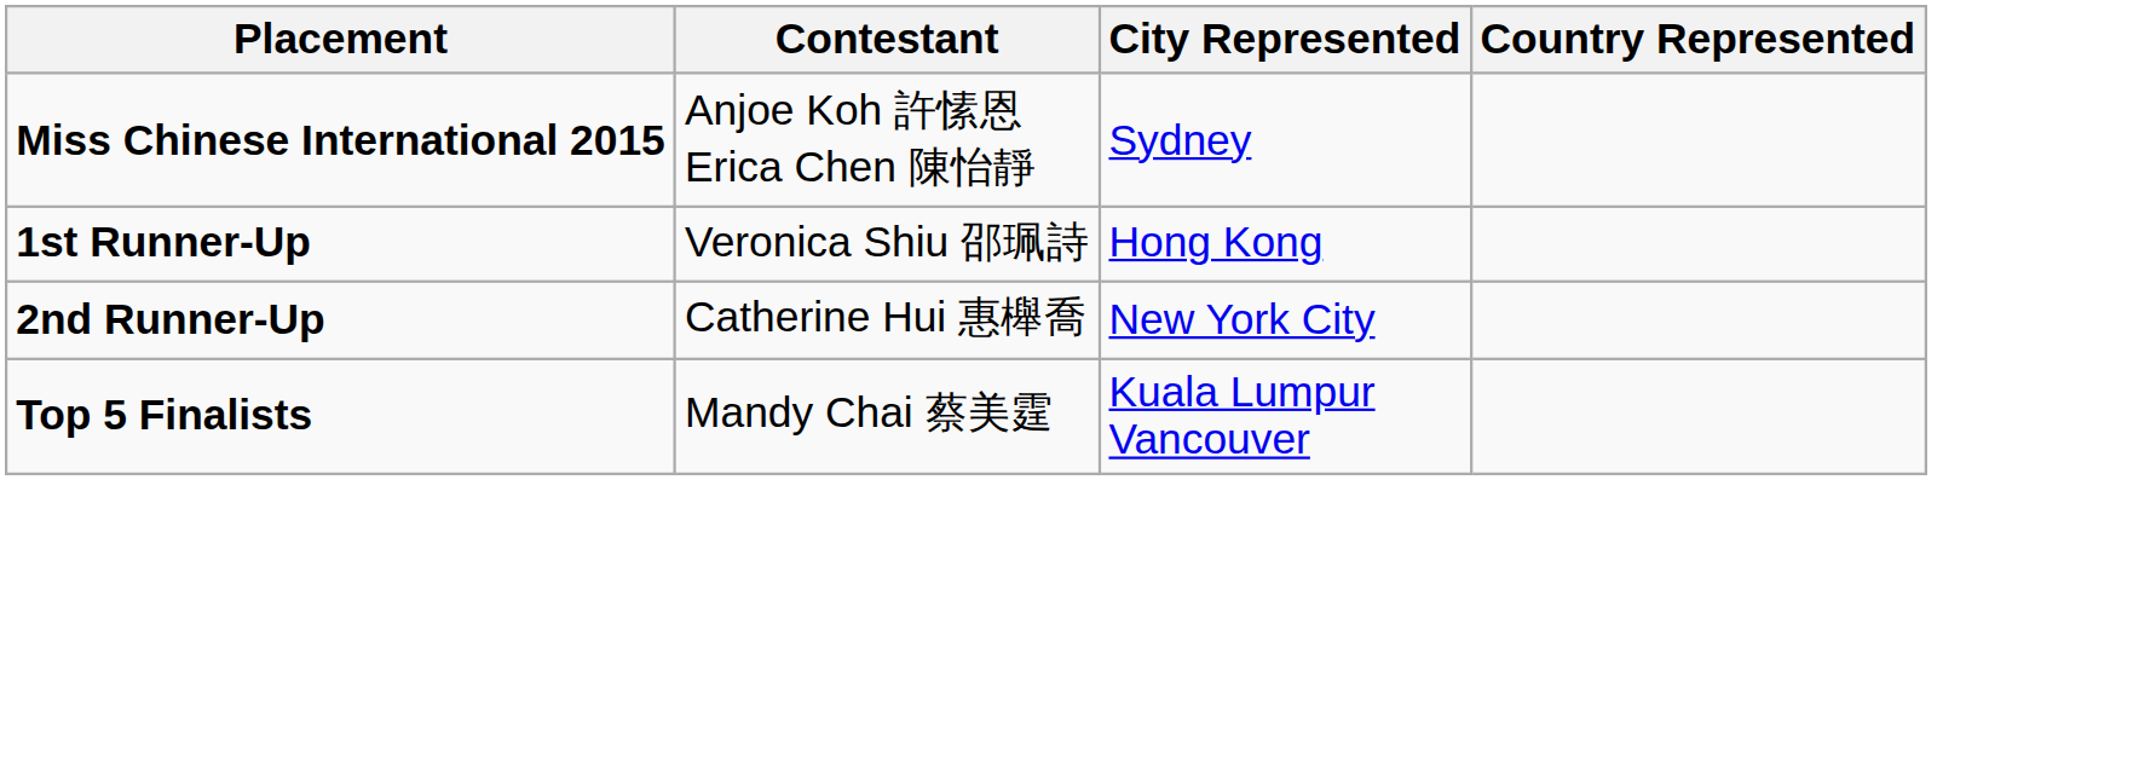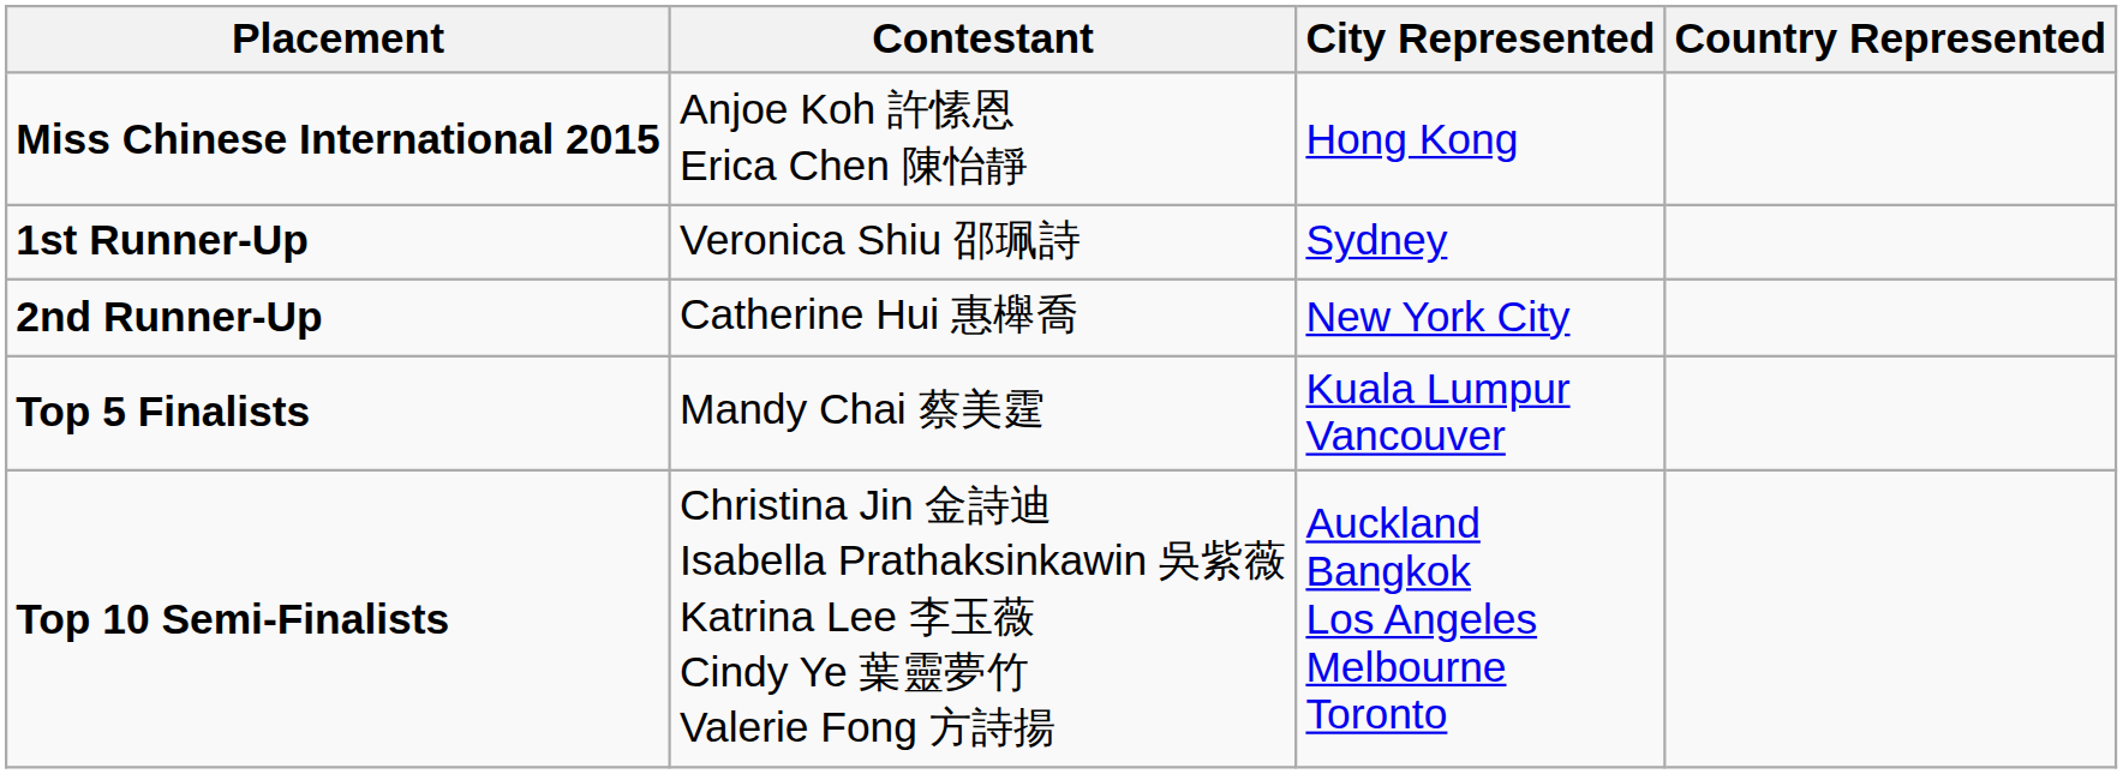Miss Chinese International 2015 | City Represented: Sydney -> Hong Kong
1st Runner-Up | City Represented: Hong Kong -> Sydney
+ row: Top 10 Semi-Finalists | Christina Jin 金詩迪 Isabella Prathaksinkawin 吳紫薇 Katrina Lee 李玉薇 Cindy Ye 葉靈夢竹 Valerie Fong 方詩揚 | Auckland Bangkok Los Angeles Melbourne Toronto
